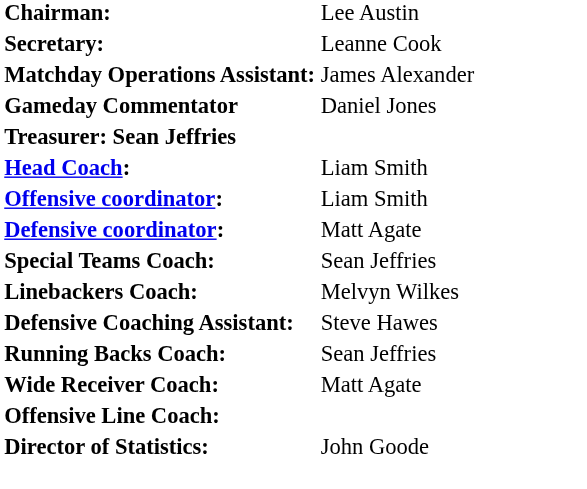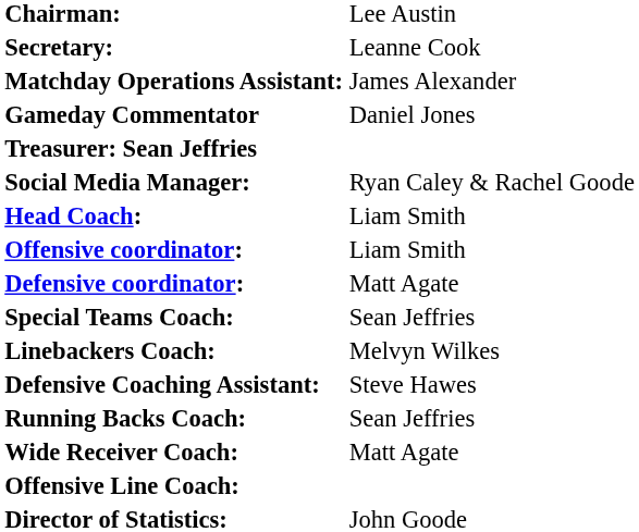+ row: Social Media Manager: | Ryan Caley & Rachel Goode
